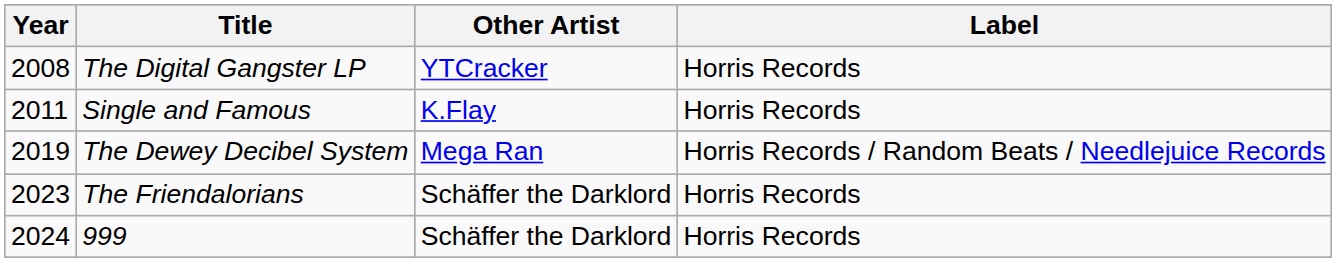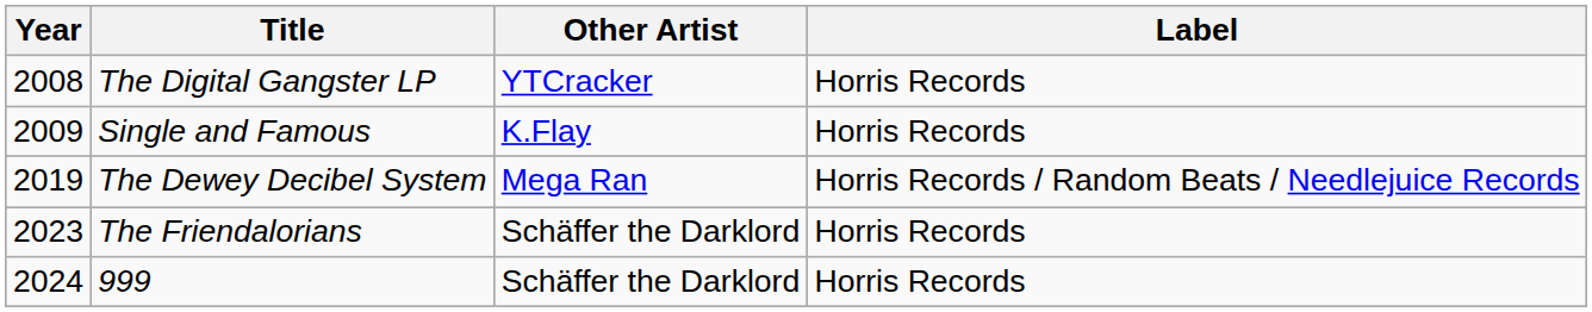Single and Famous | Year: 2011 -> 2009
